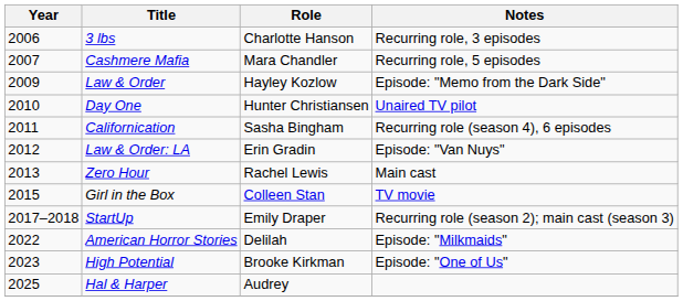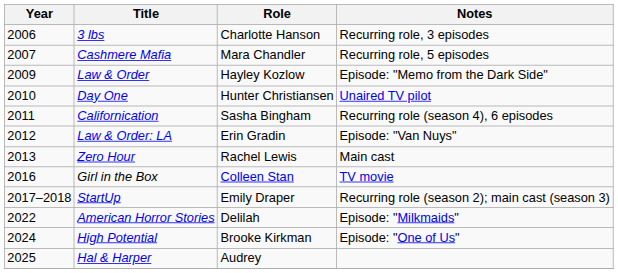Girl in the Box | Year: 2015 -> 2016
High Potential | Year: 2023 -> 2024
